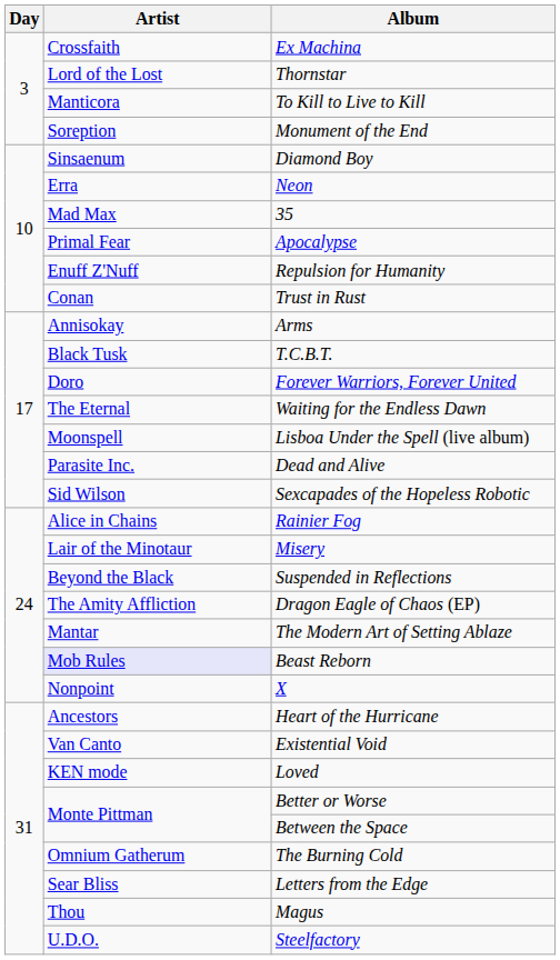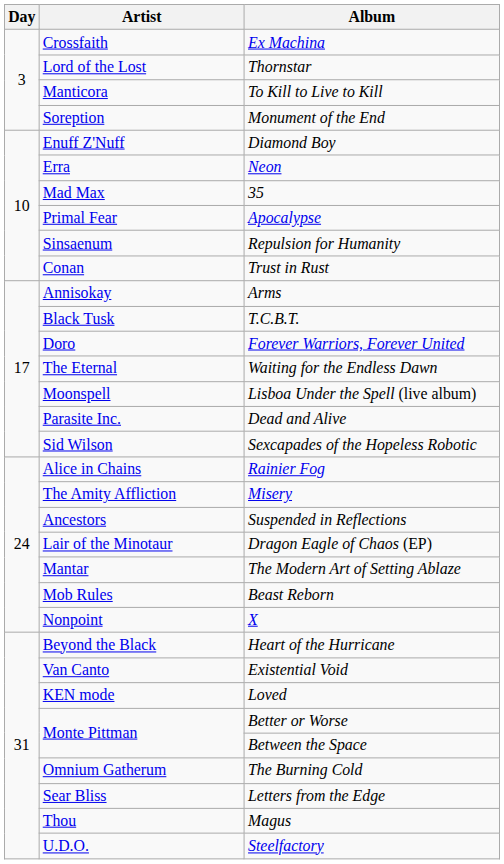Diamond Boy | Artist: Sinsaenum -> Enuff Z'Nuff
Repulsion for Humanity | Artist: Enuff Z'Nuff -> Sinsaenum
Misery | Artist: Lair of the Minotaur -> The Amity Affliction
Suspended in Reflections | Artist: Beyond the Black -> Ancestors
Dragon Eagle of Chaos (EP) | Artist: The Amity Affliction -> Lair of the Minotaur
Beast Reborn | Artist: lavender background -> no background
Heart of the Hurricane | Artist: Ancestors -> Beyond the Black
